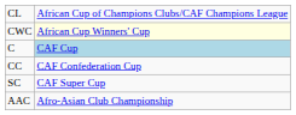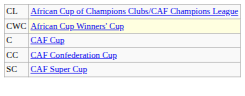C | column 2: lightblue background -> no background
- row: AAC | Afro-Asian Club Championship
